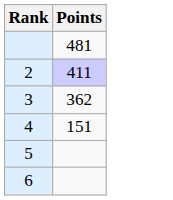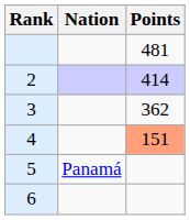+ column: Nation | Panamá
2 | Points: 411 -> 414
4 | Points: no background -> lightsalmon background
